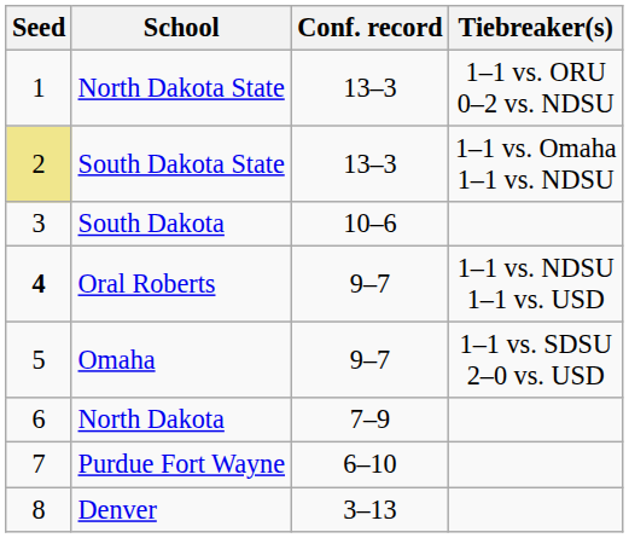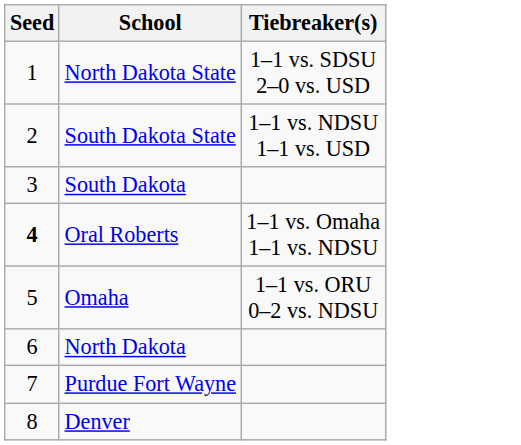- column: Conf. record | 13–3 | 13–3 | 10–6 | 9–7 | 9–7 | 7–9 | 6–10 | 3–13
North Dakota State | Tiebreaker(s): 1–1 vs. ORU 0–2 vs. NDSU -> 1–1 vs. SDSU 2–0 vs. USD
South Dakota State | Seed: khaki background -> no background
South Dakota State | Tiebreaker(s): 1–1 vs. Omaha 1–1 vs. NDSU -> 1–1 vs. NDSU 1–1 vs. USD
Oral Roberts | Tiebreaker(s): 1–1 vs. NDSU 1–1 vs. USD -> 1–1 vs. Omaha 1–1 vs. NDSU
Omaha | Tiebreaker(s): 1–1 vs. SDSU 2–0 vs. USD -> 1–1 vs. ORU 0–2 vs. NDSU
